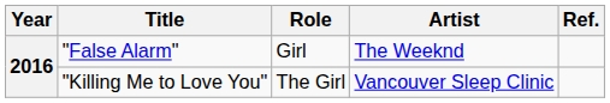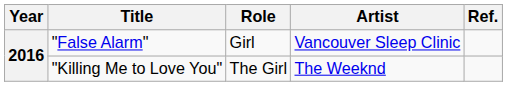"False Alarm" | Artist: The Weeknd -> Vancouver Sleep Clinic
"Killing Me to Love You" | Artist: Vancouver Sleep Clinic -> The Weeknd
